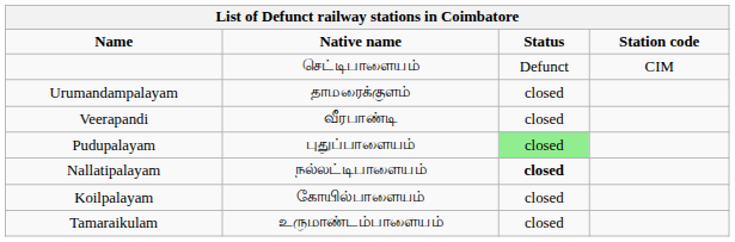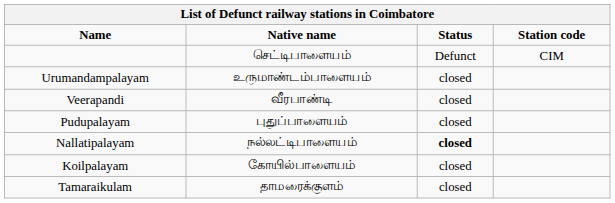Urumandampalayam | Native name: தாமரைக்குளம் -> உருமாண்டம்பாளையம்
Pudupalayam | Status: lightgreen background -> no background
Tamaraikulam | Native name: உருமாண்டம்பாளையம் -> தாமரைக்குளம்
